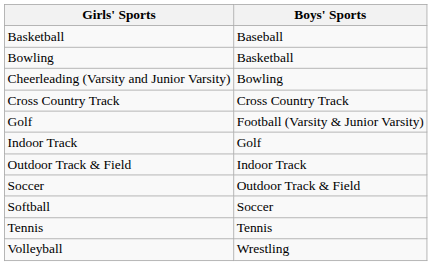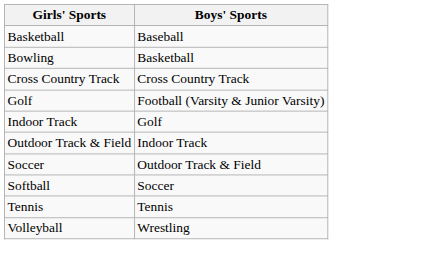- row: Cheerleading (Varsity and Junior Varsity) | Bowling
